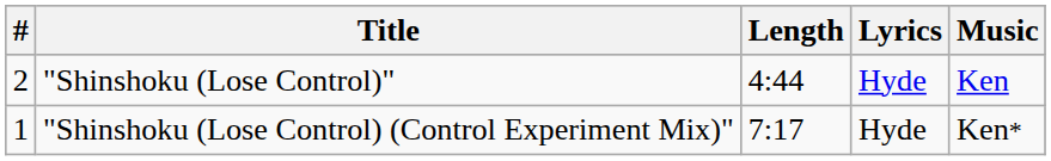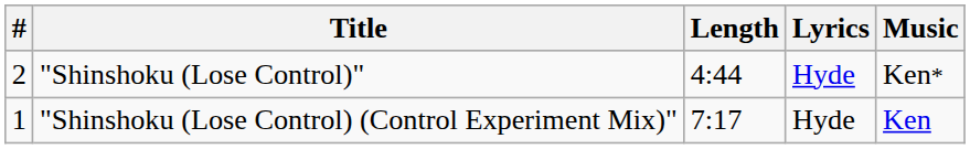"Shinshoku (Lose Control)" | Music: Ken -> Ken*
"Shinshoku (Lose Control) (Control Experiment Mix)" | Music: Ken* -> Ken
